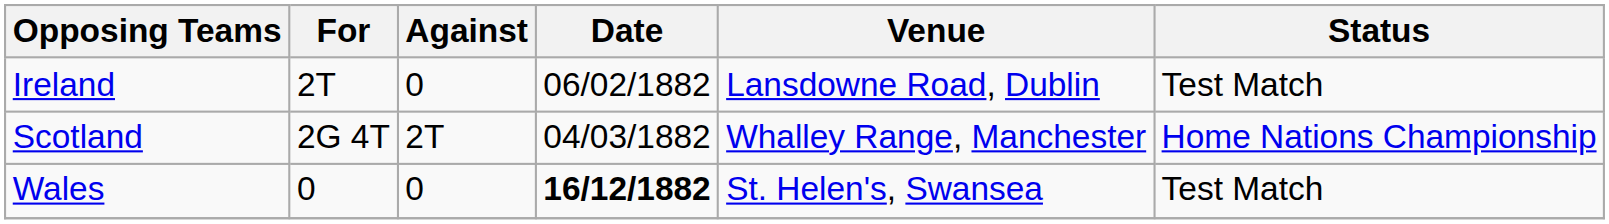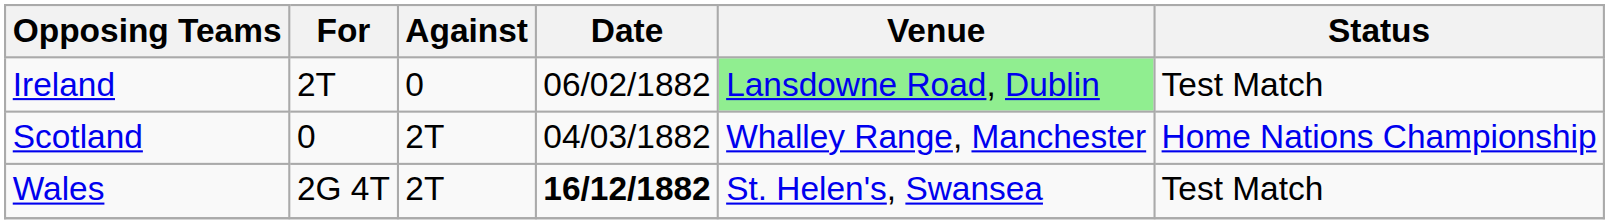Ireland | Venue: no background -> lightgreen background
Scotland | For: 2G 4T -> 0
Wales | For: 0 -> 2G 4T
Wales | Against: 0 -> 2T
